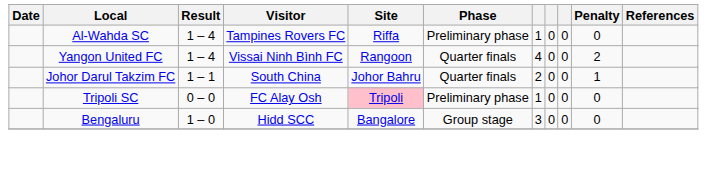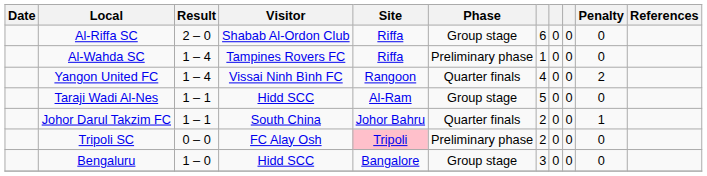+ row: Al-Riffa SC | 2 – 0 | Shabab Al-Ordon Club | Riffa | Group stage | 6 | 0 | 0 | 0
+ row: Taraji Wadi Al-Nes | 1 – 1 | Hidd SCC | Al-Ram | Group stage | 5 | 0 | 0 | 0
Tripoli SC | column 7: 1 -> 2
